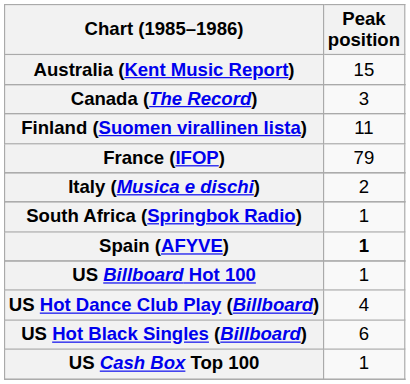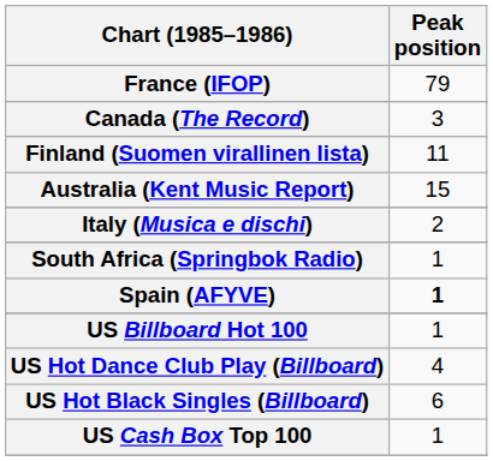rows swapped: Australia (Kent Music Report) <-> France (IFOP)
